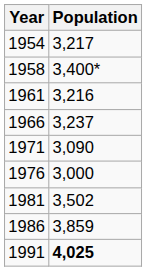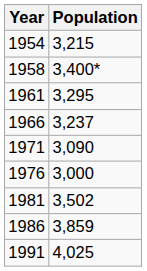1954 | Population: 3,217 -> 3,215
1961 | Population: 3,216 -> 3,295
1991 | Population: bold -> normal
